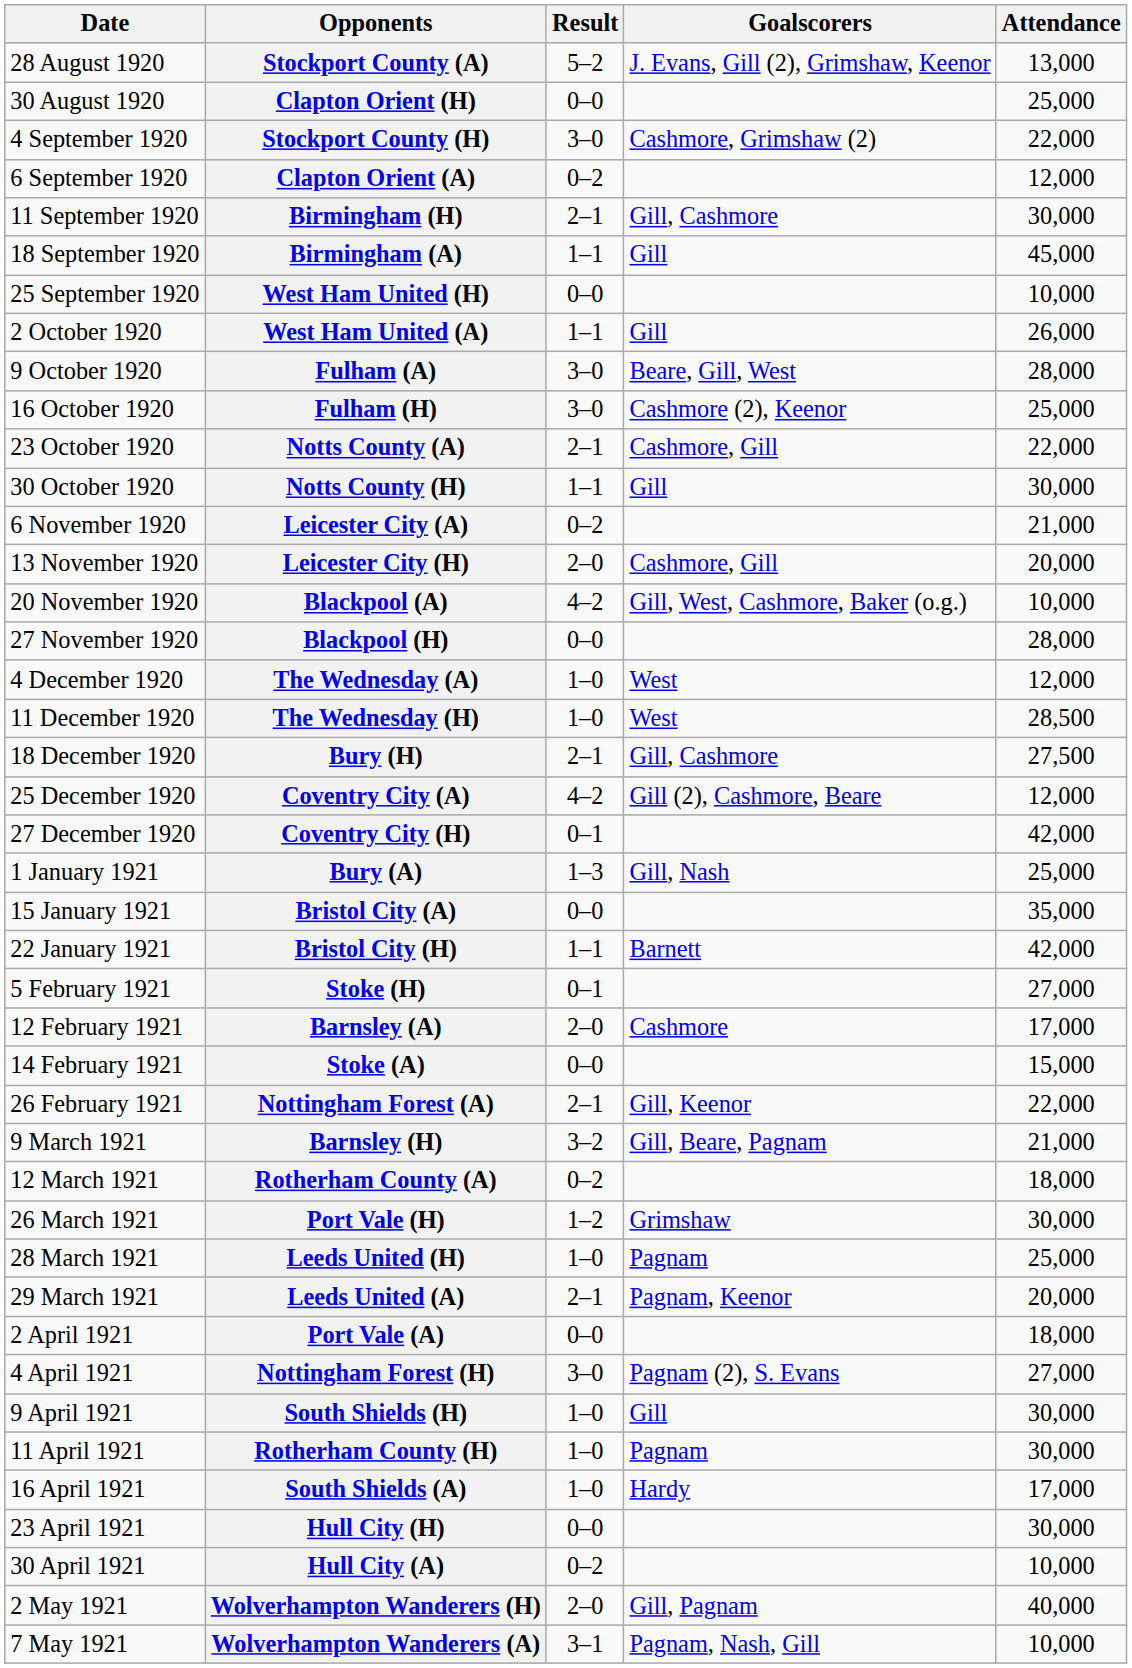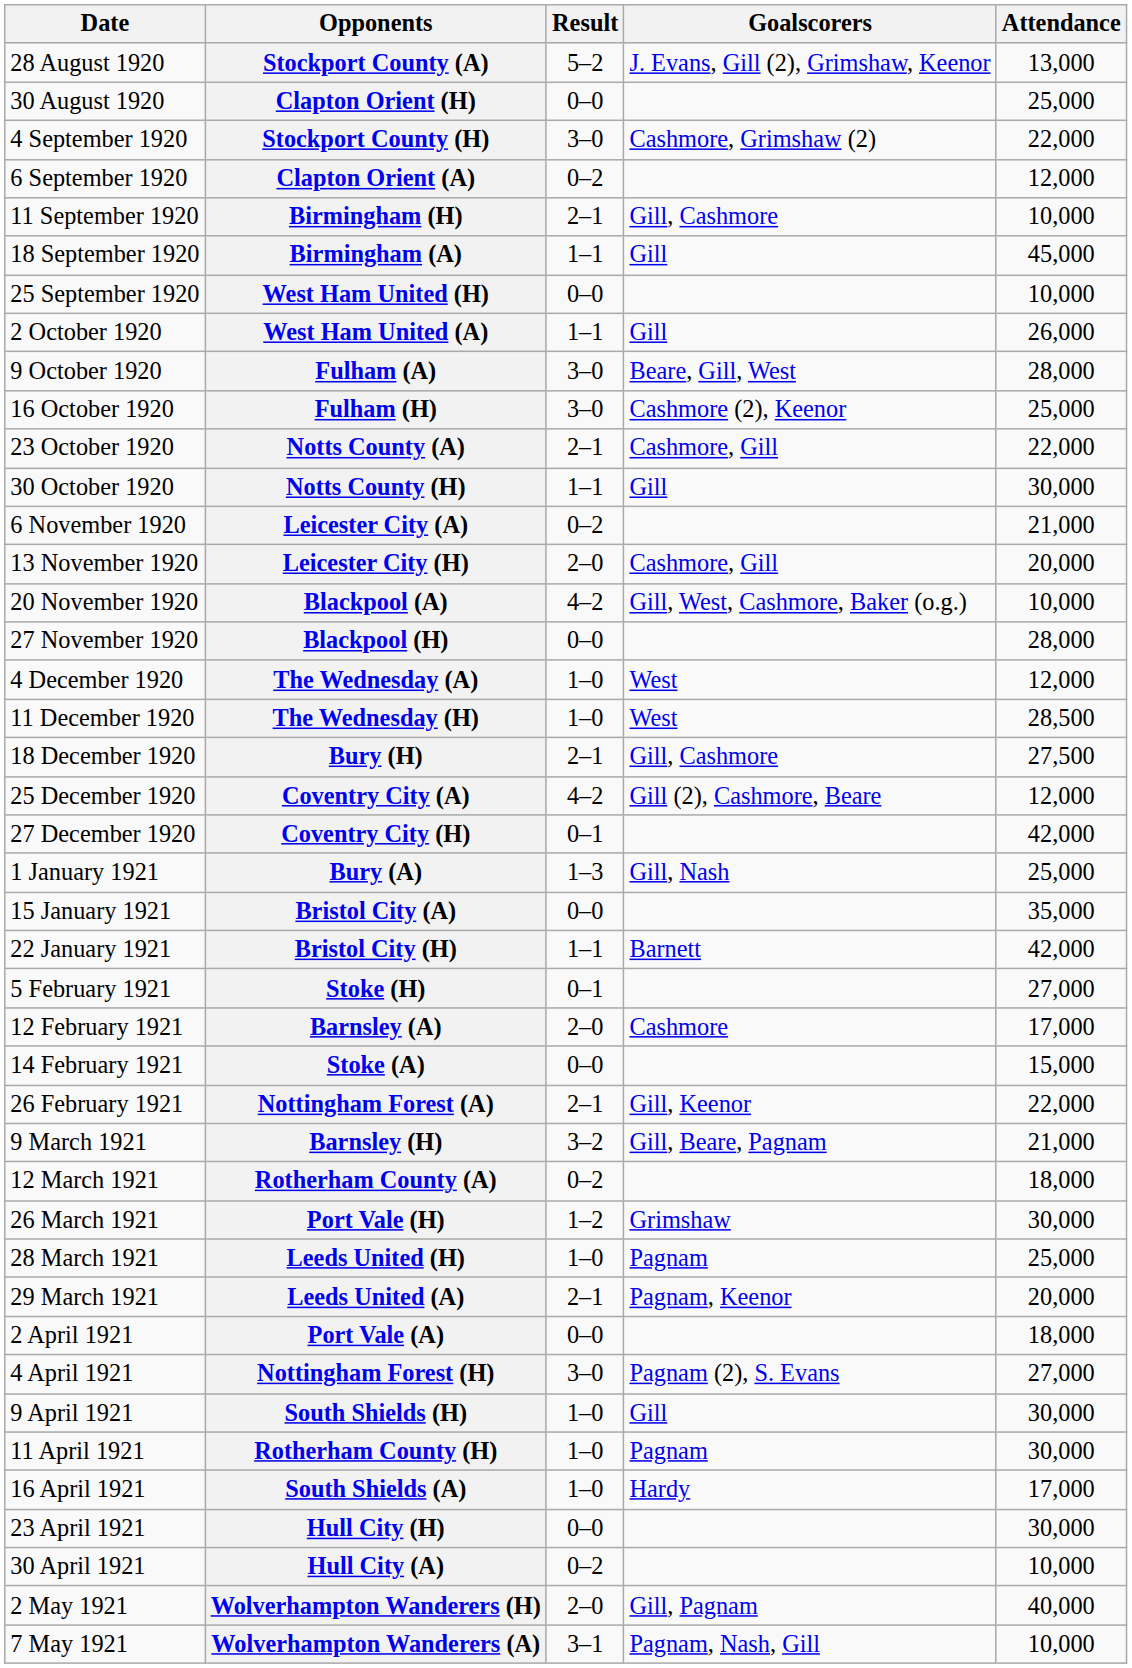Birmingham (H) | Attendance: 30,000 -> 10,000
